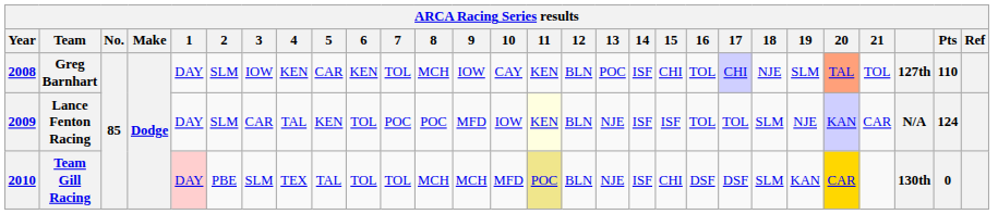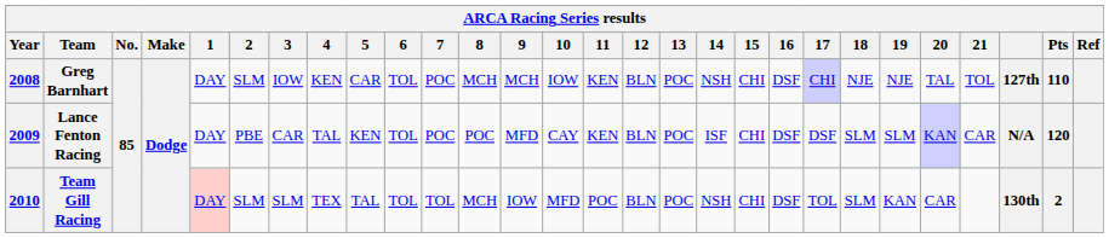Greg Barnhart | 6: KEN -> TOL
Greg Barnhart | 7: TOL -> POC
Greg Barnhart | 9: IOW -> MCH
Greg Barnhart | 10: CAY -> IOW
Greg Barnhart | 14: ISF -> NSH
Greg Barnhart | 16: TOL -> DSF
Greg Barnhart | 19: SLM -> NJE
Greg Barnhart | 20: lightsalmon background -> no background
Lance Fenton Racing | 2: SLM -> PBE
Lance Fenton Racing | 10: IOW -> CAY
Lance Fenton Racing | 11: lightyellow background -> no background
Lance Fenton Racing | 13: NJE -> POC
Lance Fenton Racing | 15: ISF -> CHI
Lance Fenton Racing | 16: TOL -> DSF
Lance Fenton Racing | 17: TOL -> DSF
Lance Fenton Racing | 19: NJE -> SLM
Lance Fenton Racing | Pts: 124 -> 120
Team Gill Racing | 2: PBE -> SLM
Team Gill Racing | 9: MCH -> IOW
Team Gill Racing | 11: khaki background -> no background
Team Gill Racing | 13: NJE -> POC
Team Gill Racing | 14: ISF -> NSH
Team Gill Racing | 17: DSF -> TOL
Team Gill Racing | 20: gold background -> no background
Team Gill Racing | Pts: 0 -> 2
